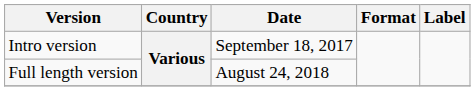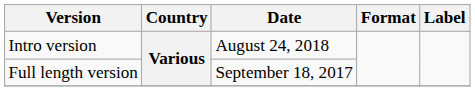Intro version | Date: September 18, 2017 -> August 24, 2018
Full length version | Date: August 24, 2018 -> September 18, 2017
